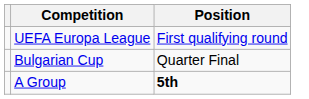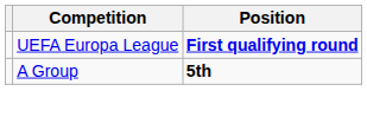UEFA Europa League | Position: normal -> bold
- row: Bulgarian Cup | Quarter Final
